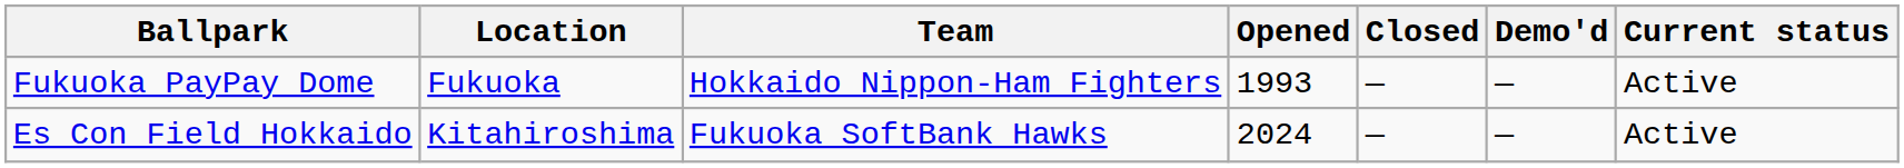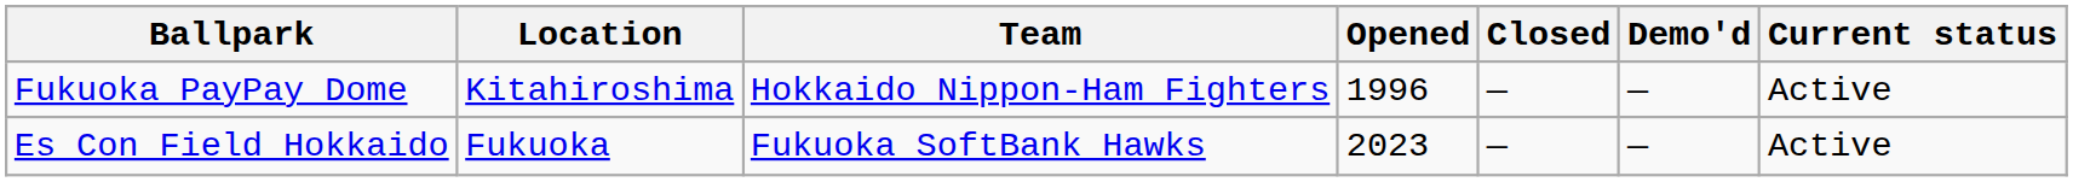Fukuoka PayPay Dome | Location: Fukuoka -> Kitahiroshima
Fukuoka PayPay Dome | Opened: 1993 -> 1996
Es Con Field Hokkaido | Location: Kitahiroshima -> Fukuoka
Es Con Field Hokkaido | Opened: 2024 -> 2023
